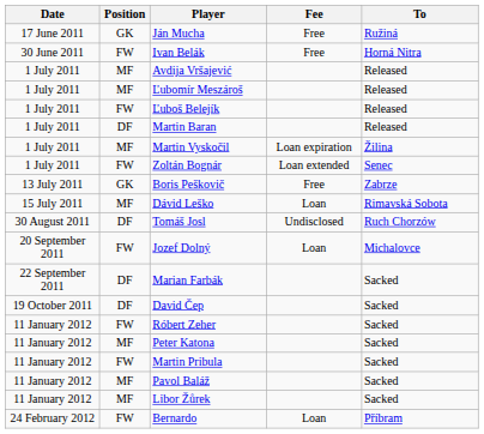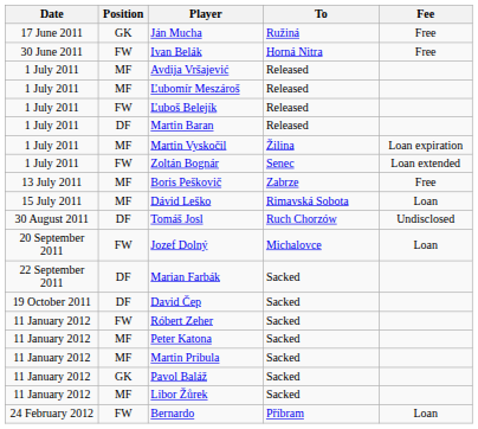columns swapped: To <-> Fee
Boris Peškovič | Position: GK -> MF
Martin Pribula | Position: FW -> MF
Pavol Baláž | Position: MF -> GK
